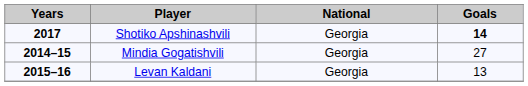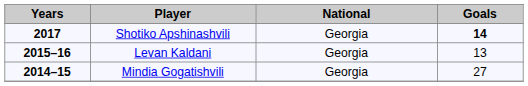rows swapped: Levan Kaldani <-> Mindia Gogatishvili
